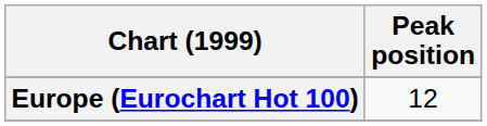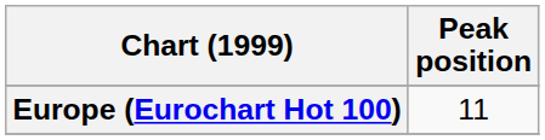Europe (Eurochart Hot 100) | Peak position: 12 -> 11
